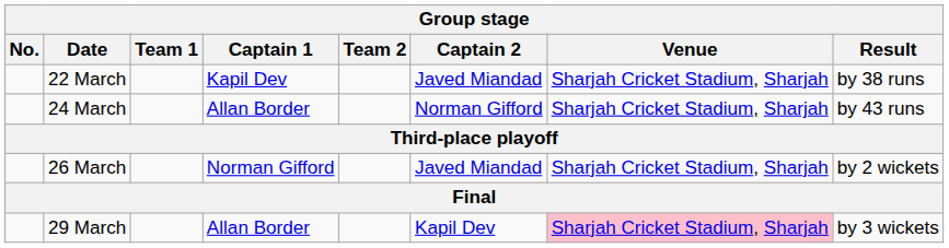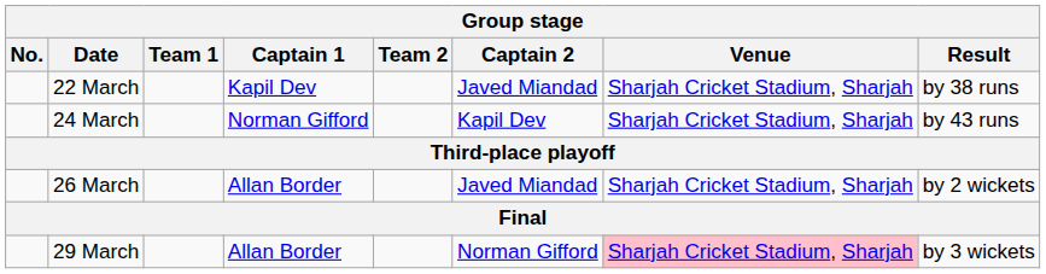24 March | Captain 1: Allan Border -> Norman Gifford
24 March | Captain 2: Norman Gifford -> Kapil Dev
26 March | Captain 1: Norman Gifford -> Allan Border
29 March | Captain 2: Kapil Dev -> Norman Gifford
